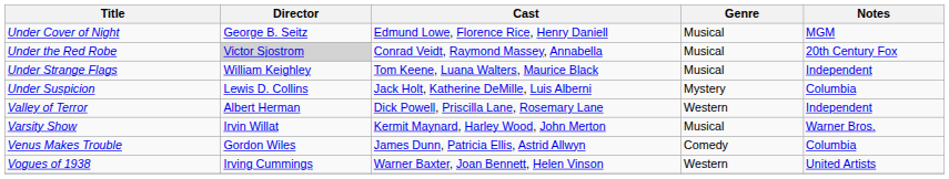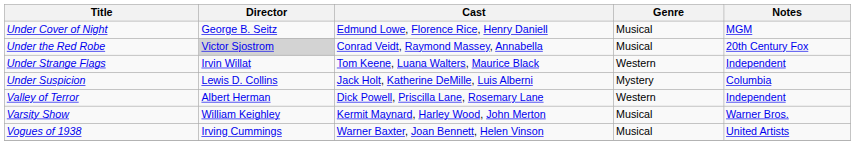Under Strange Flags | Director: William Keighley -> Irvin Willat
Under Strange Flags | Genre: Musical -> Western
Varsity Show | Director: Irvin Willat -> William Keighley
- row: Venus Makes Trouble | Gordon Wiles | James Dunn, Patricia Ellis, Astrid Allwyn | Comedy | Columbia
Vogues of 1938 | Genre: Western -> Musical
